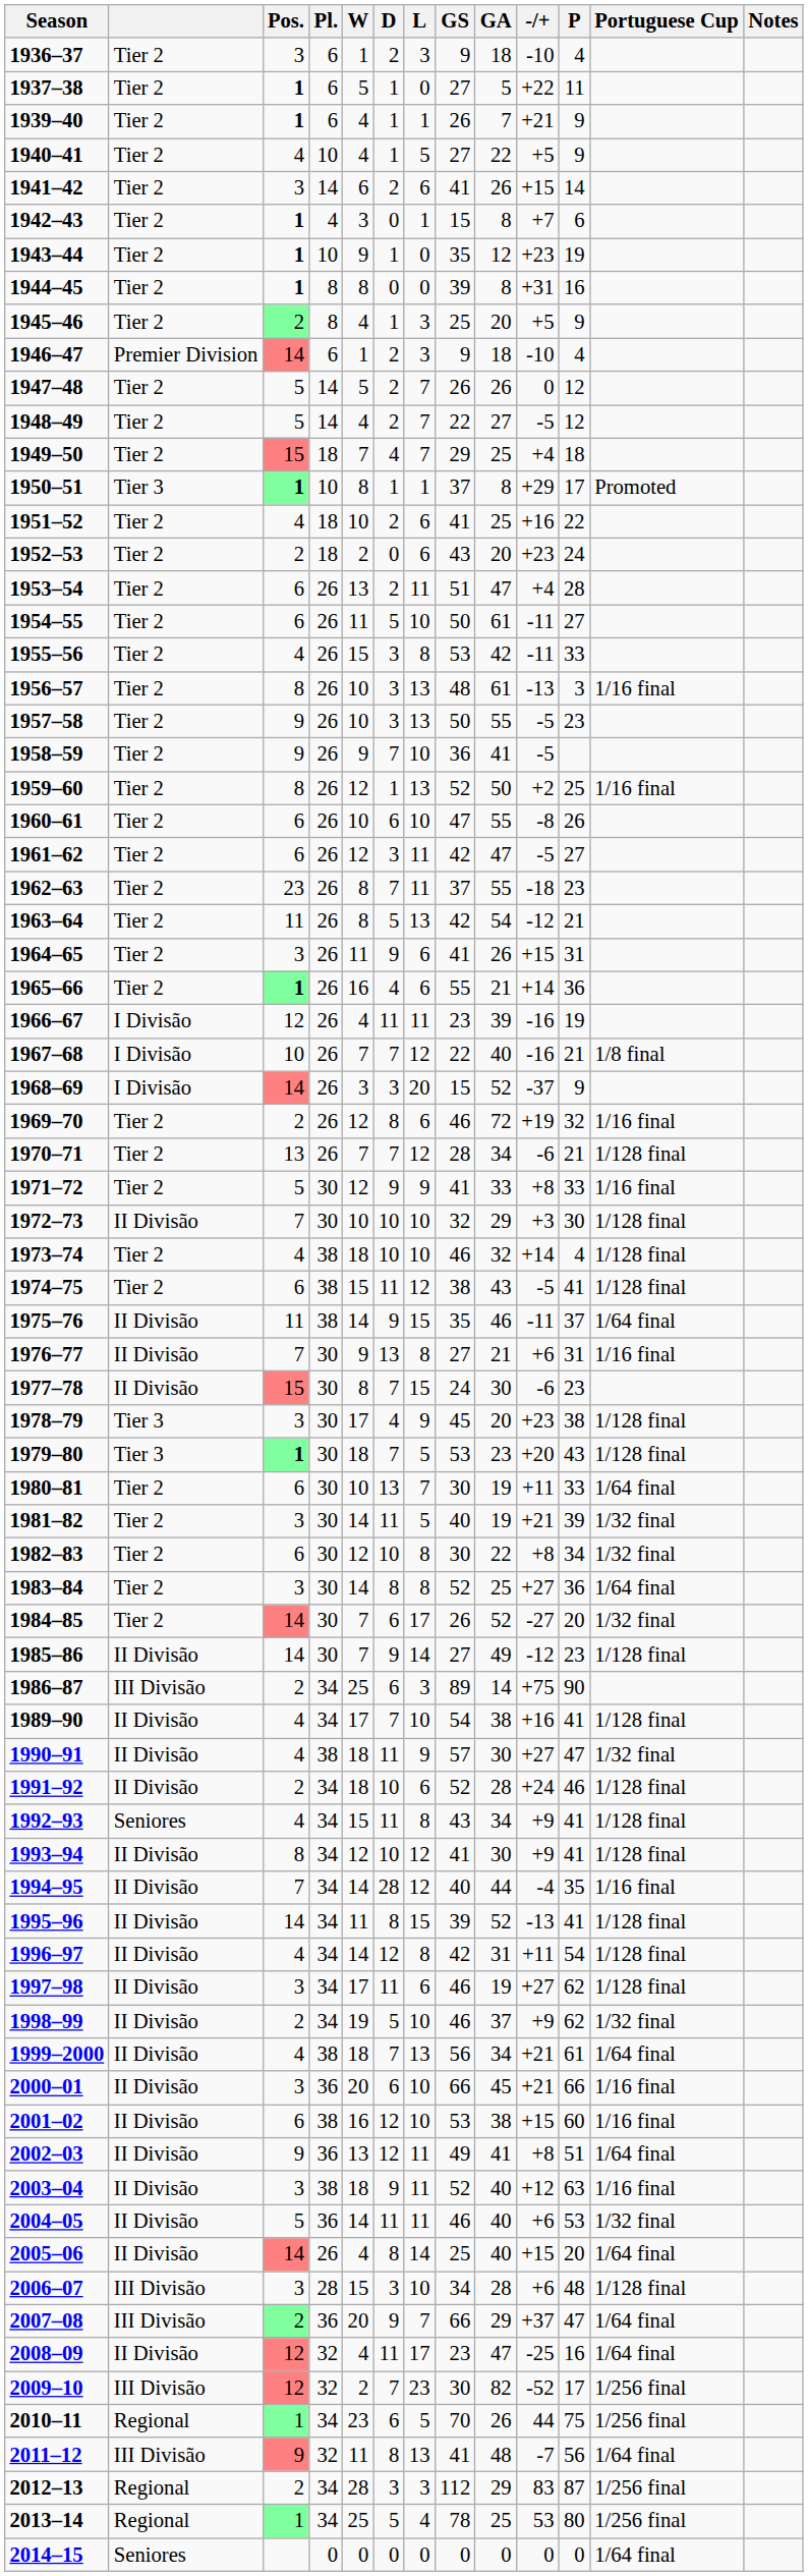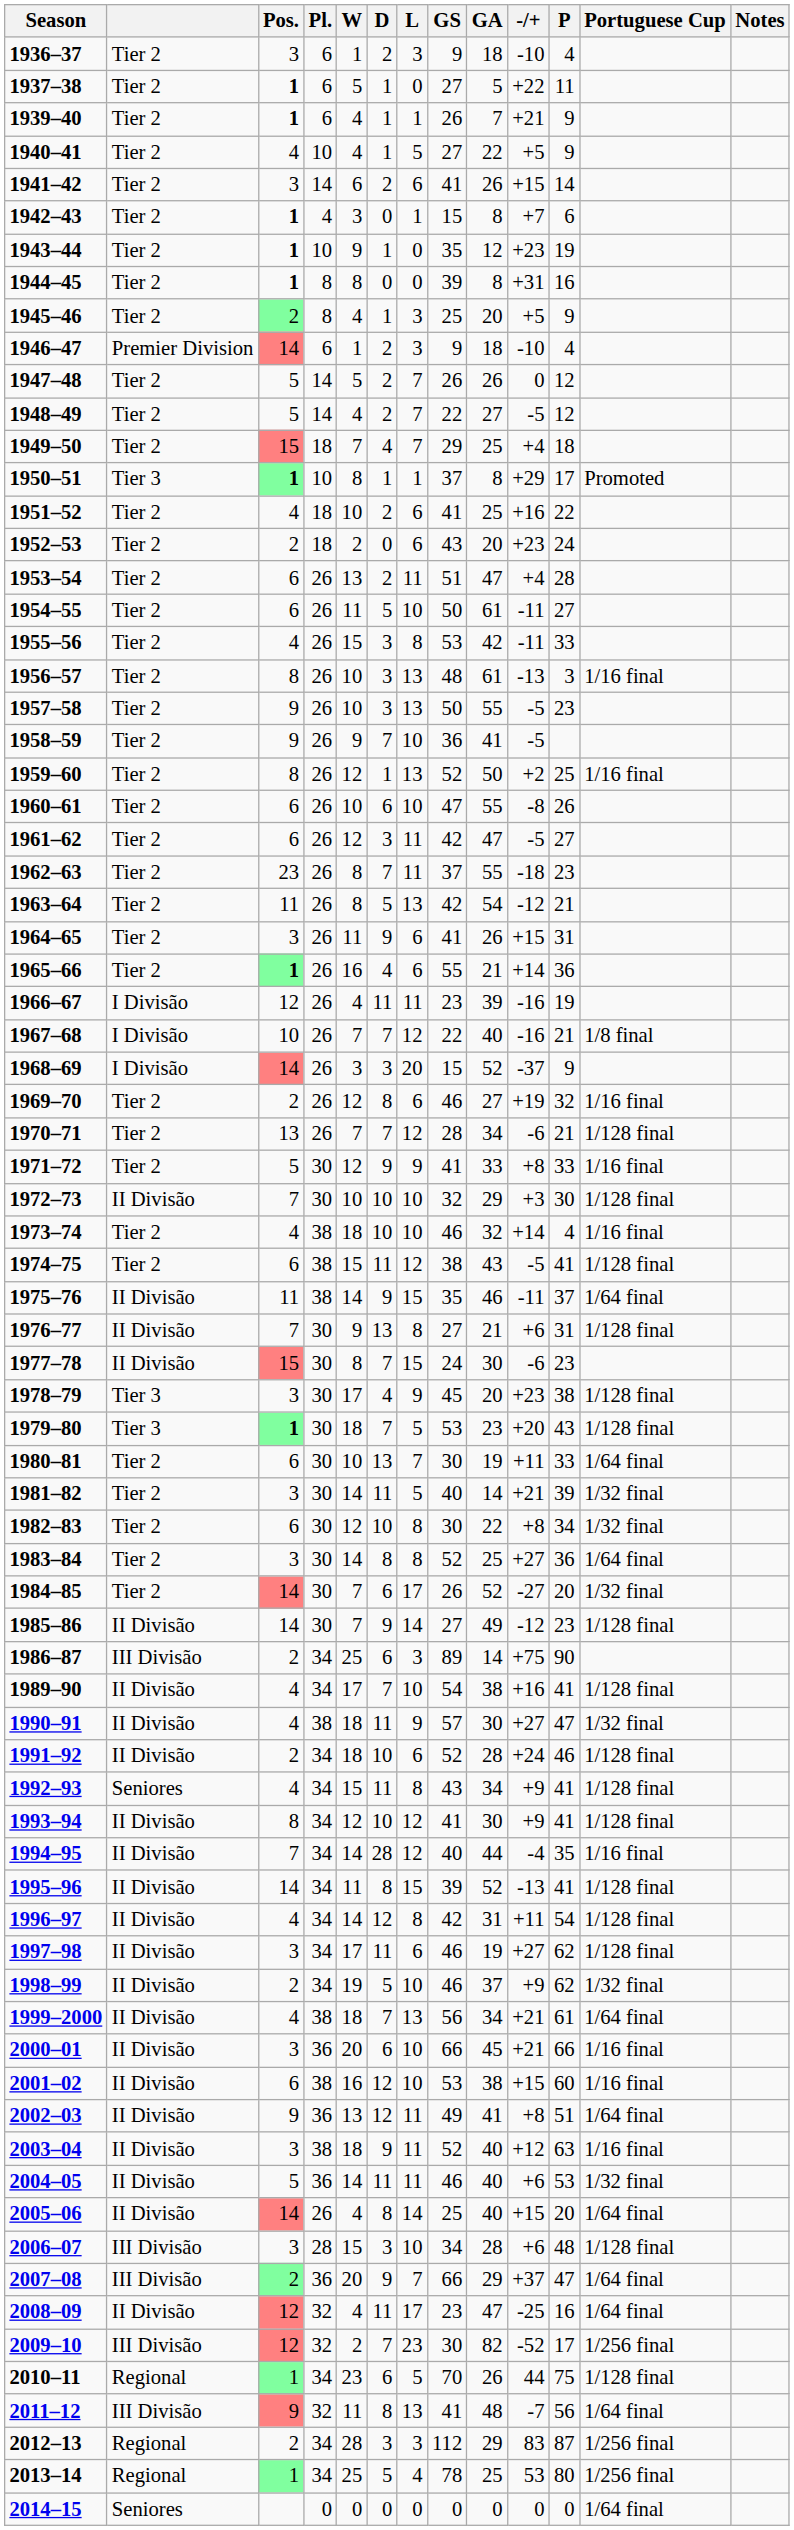1969–70 | GA: 72 -> 27
1973–74 | Portuguese Cup: 1/128 final -> 1/16 final
1976–77 | Portuguese Cup: 1/16 final -> 1/128 final
1981–82 | GA: 19 -> 14
2010–11 | Portuguese Cup: 1/256 final -> 1/128 final
